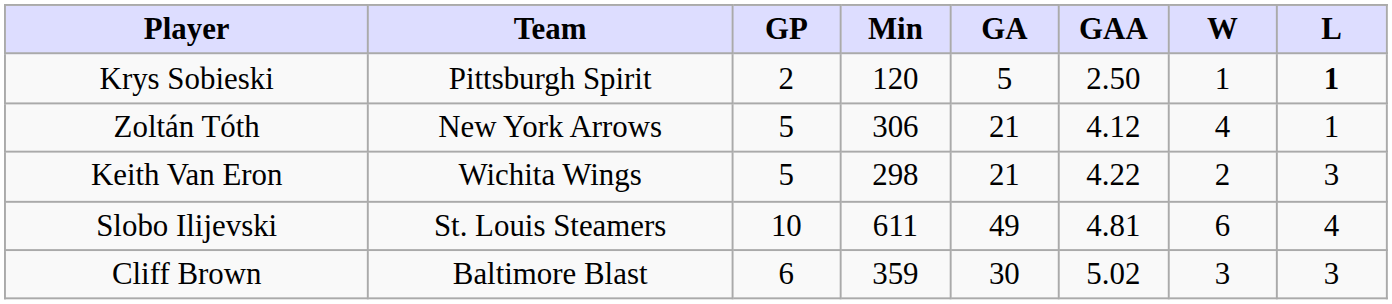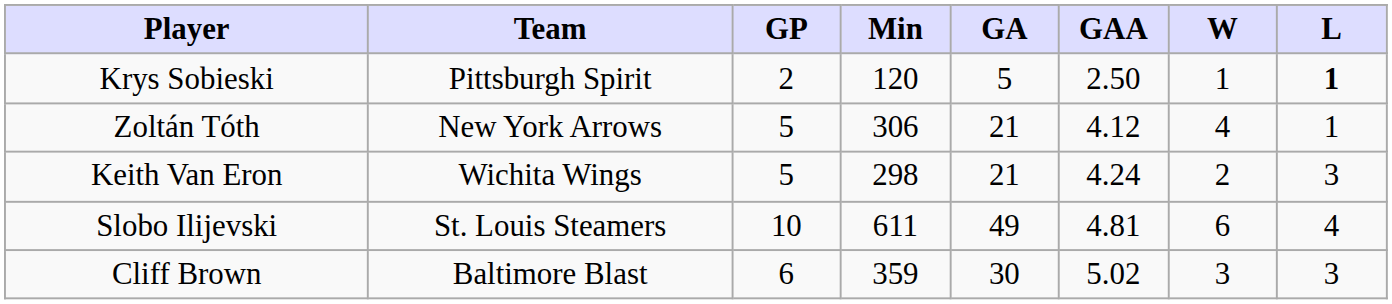Keith Van Eron | GAA: 4.22 -> 4.24
